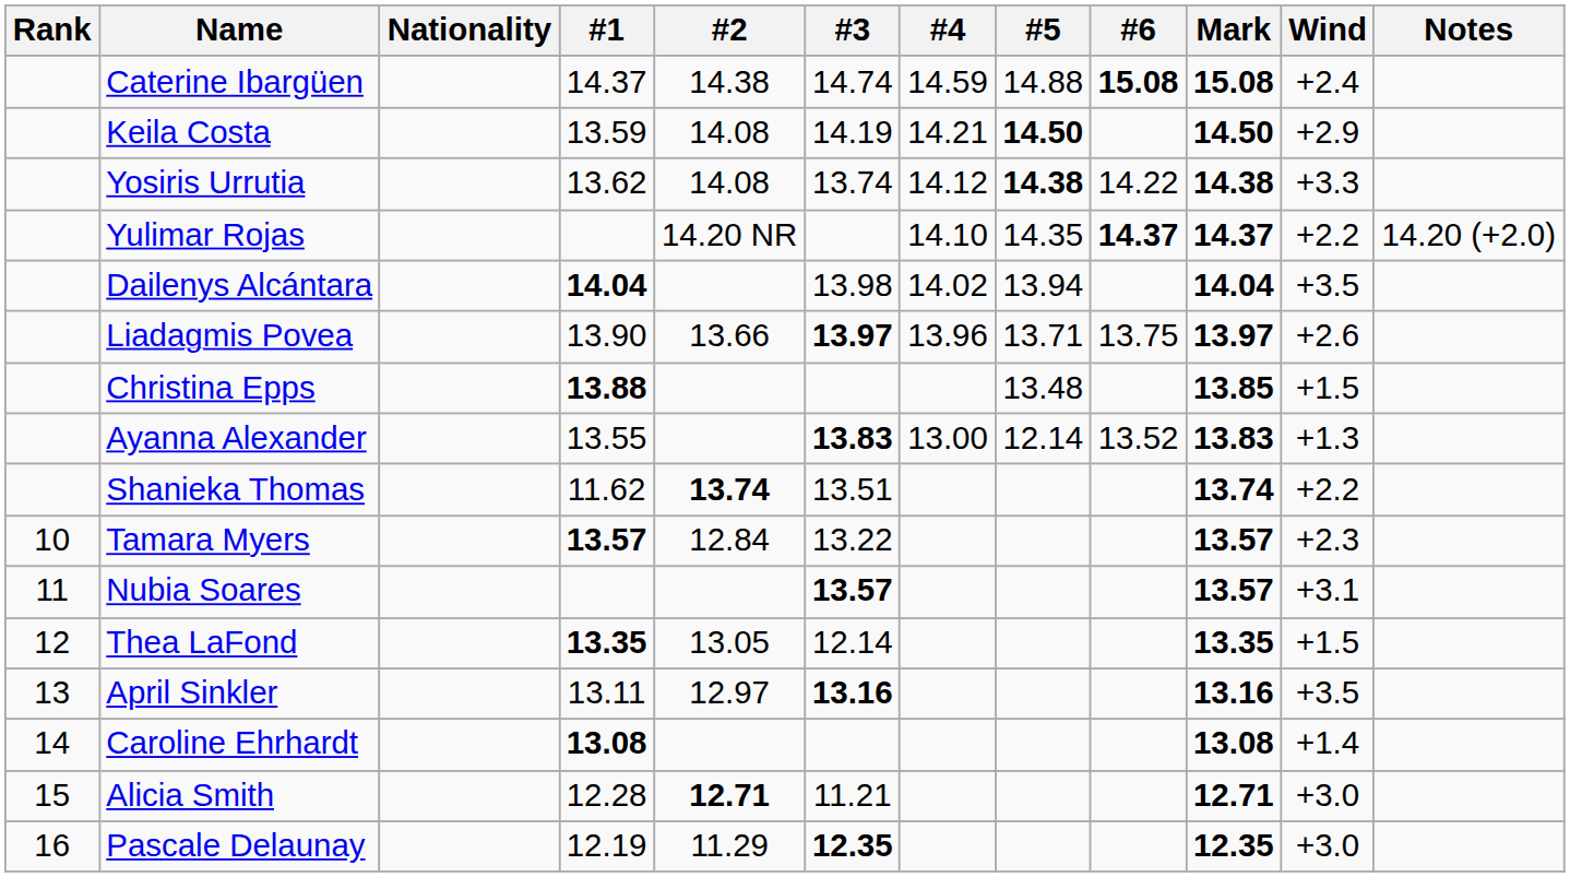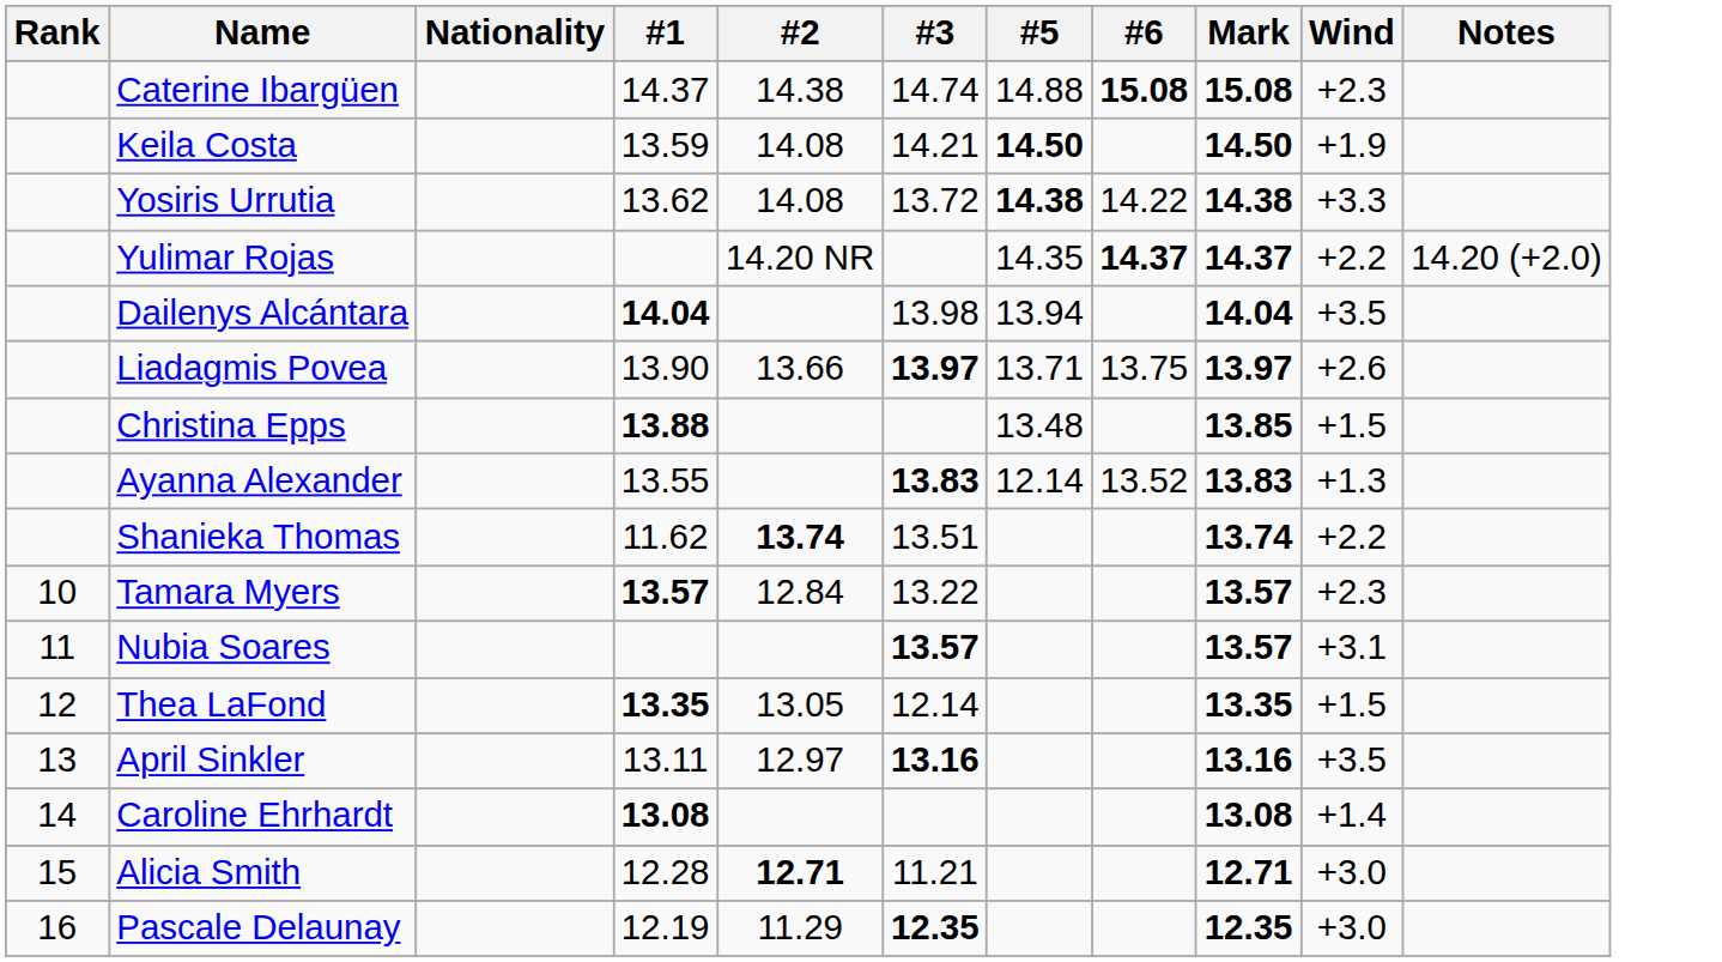- column: #4 | 14.59 | 14.21 | 14.12 | 14.10 | 14.02 | 13.96 | 13.00
Caterine Ibargüen | Wind: +2.4 -> +2.3
Keila Costa | #3: 14.19 -> 14.21
Keila Costa | Wind: +2.9 -> +1.9
Yosiris Urrutia | #3: 13.74 -> 13.72
